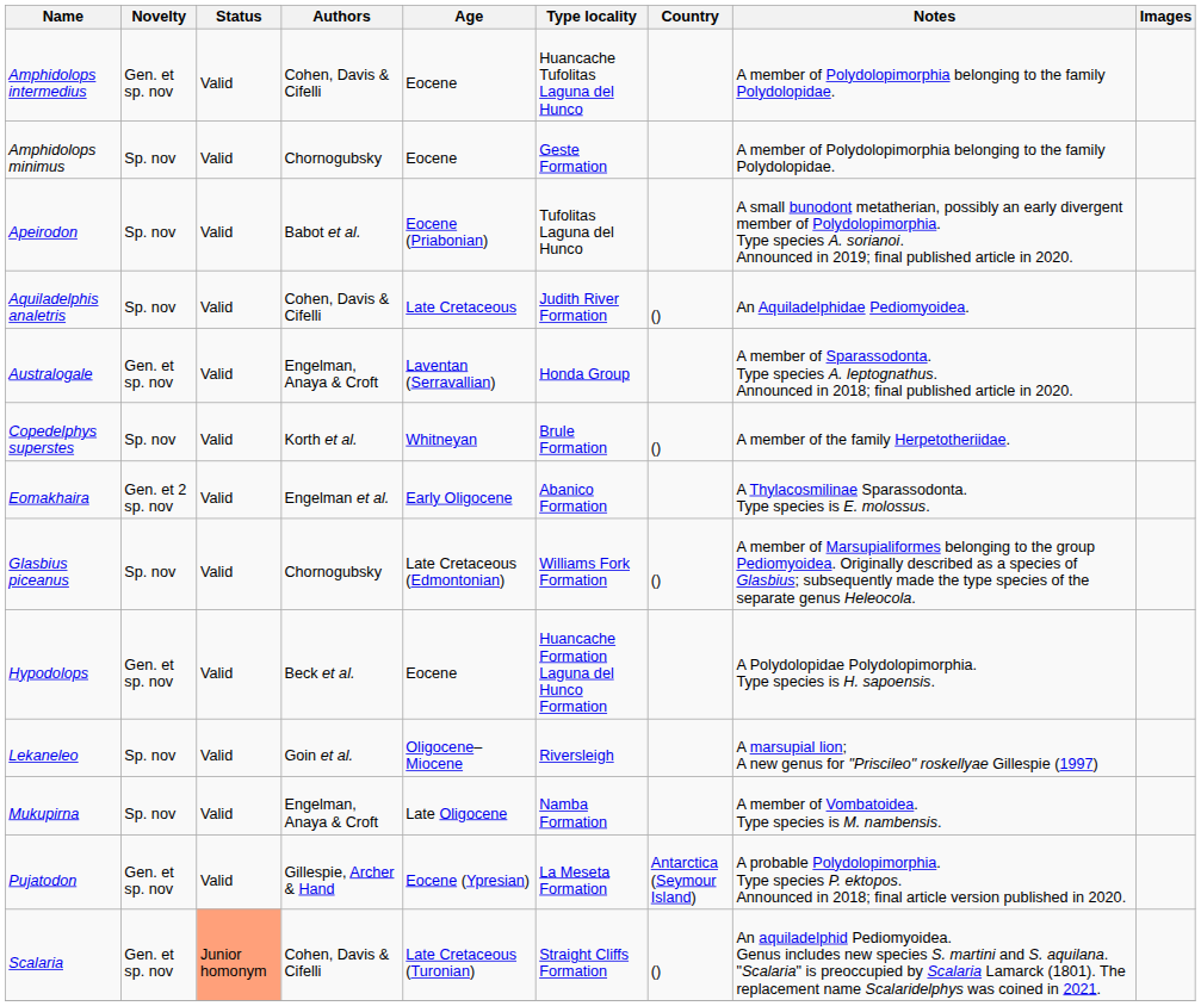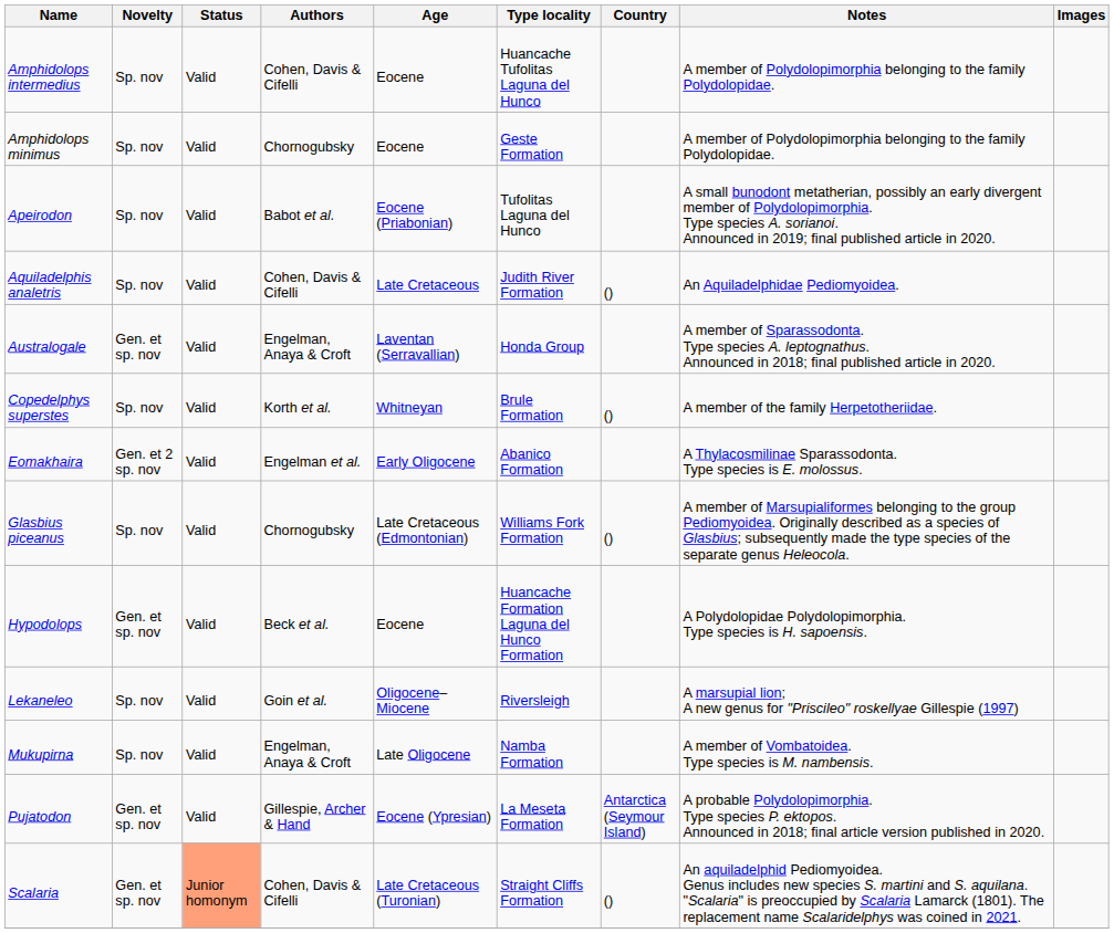Amphidolops intermedius | Novelty: Gen. et sp. nov -> Sp. nov
